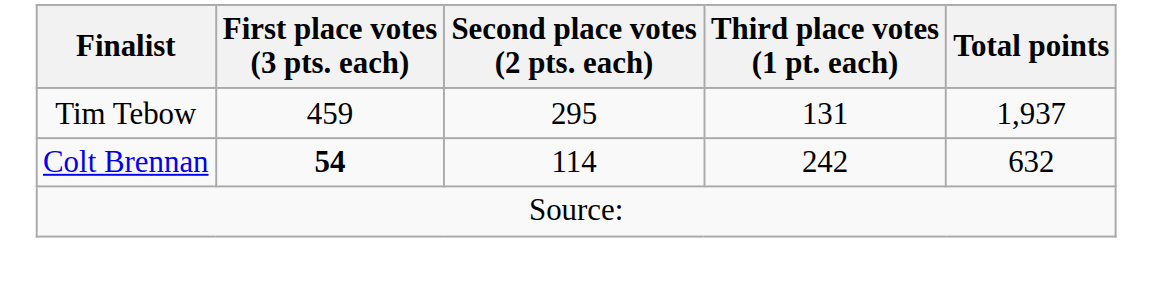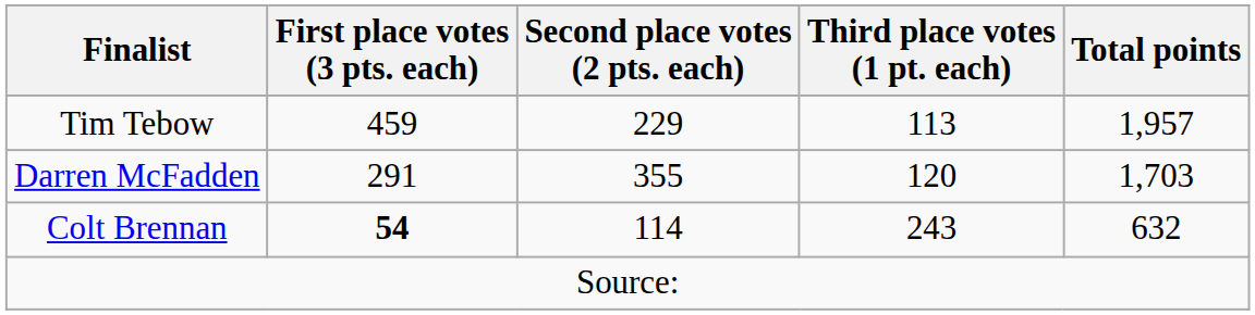Tim Tebow | Second place votes (2 pts. each): 295 -> 229
Tim Tebow | Third place votes (1 pt. each): 131 -> 113
Tim Tebow | Total points: 1,937 -> 1,957
+ row: Darren McFadden | 291 | 355 | 120 | 1,703
Colt Brennan | Third place votes (1 pt. each): 242 -> 243
